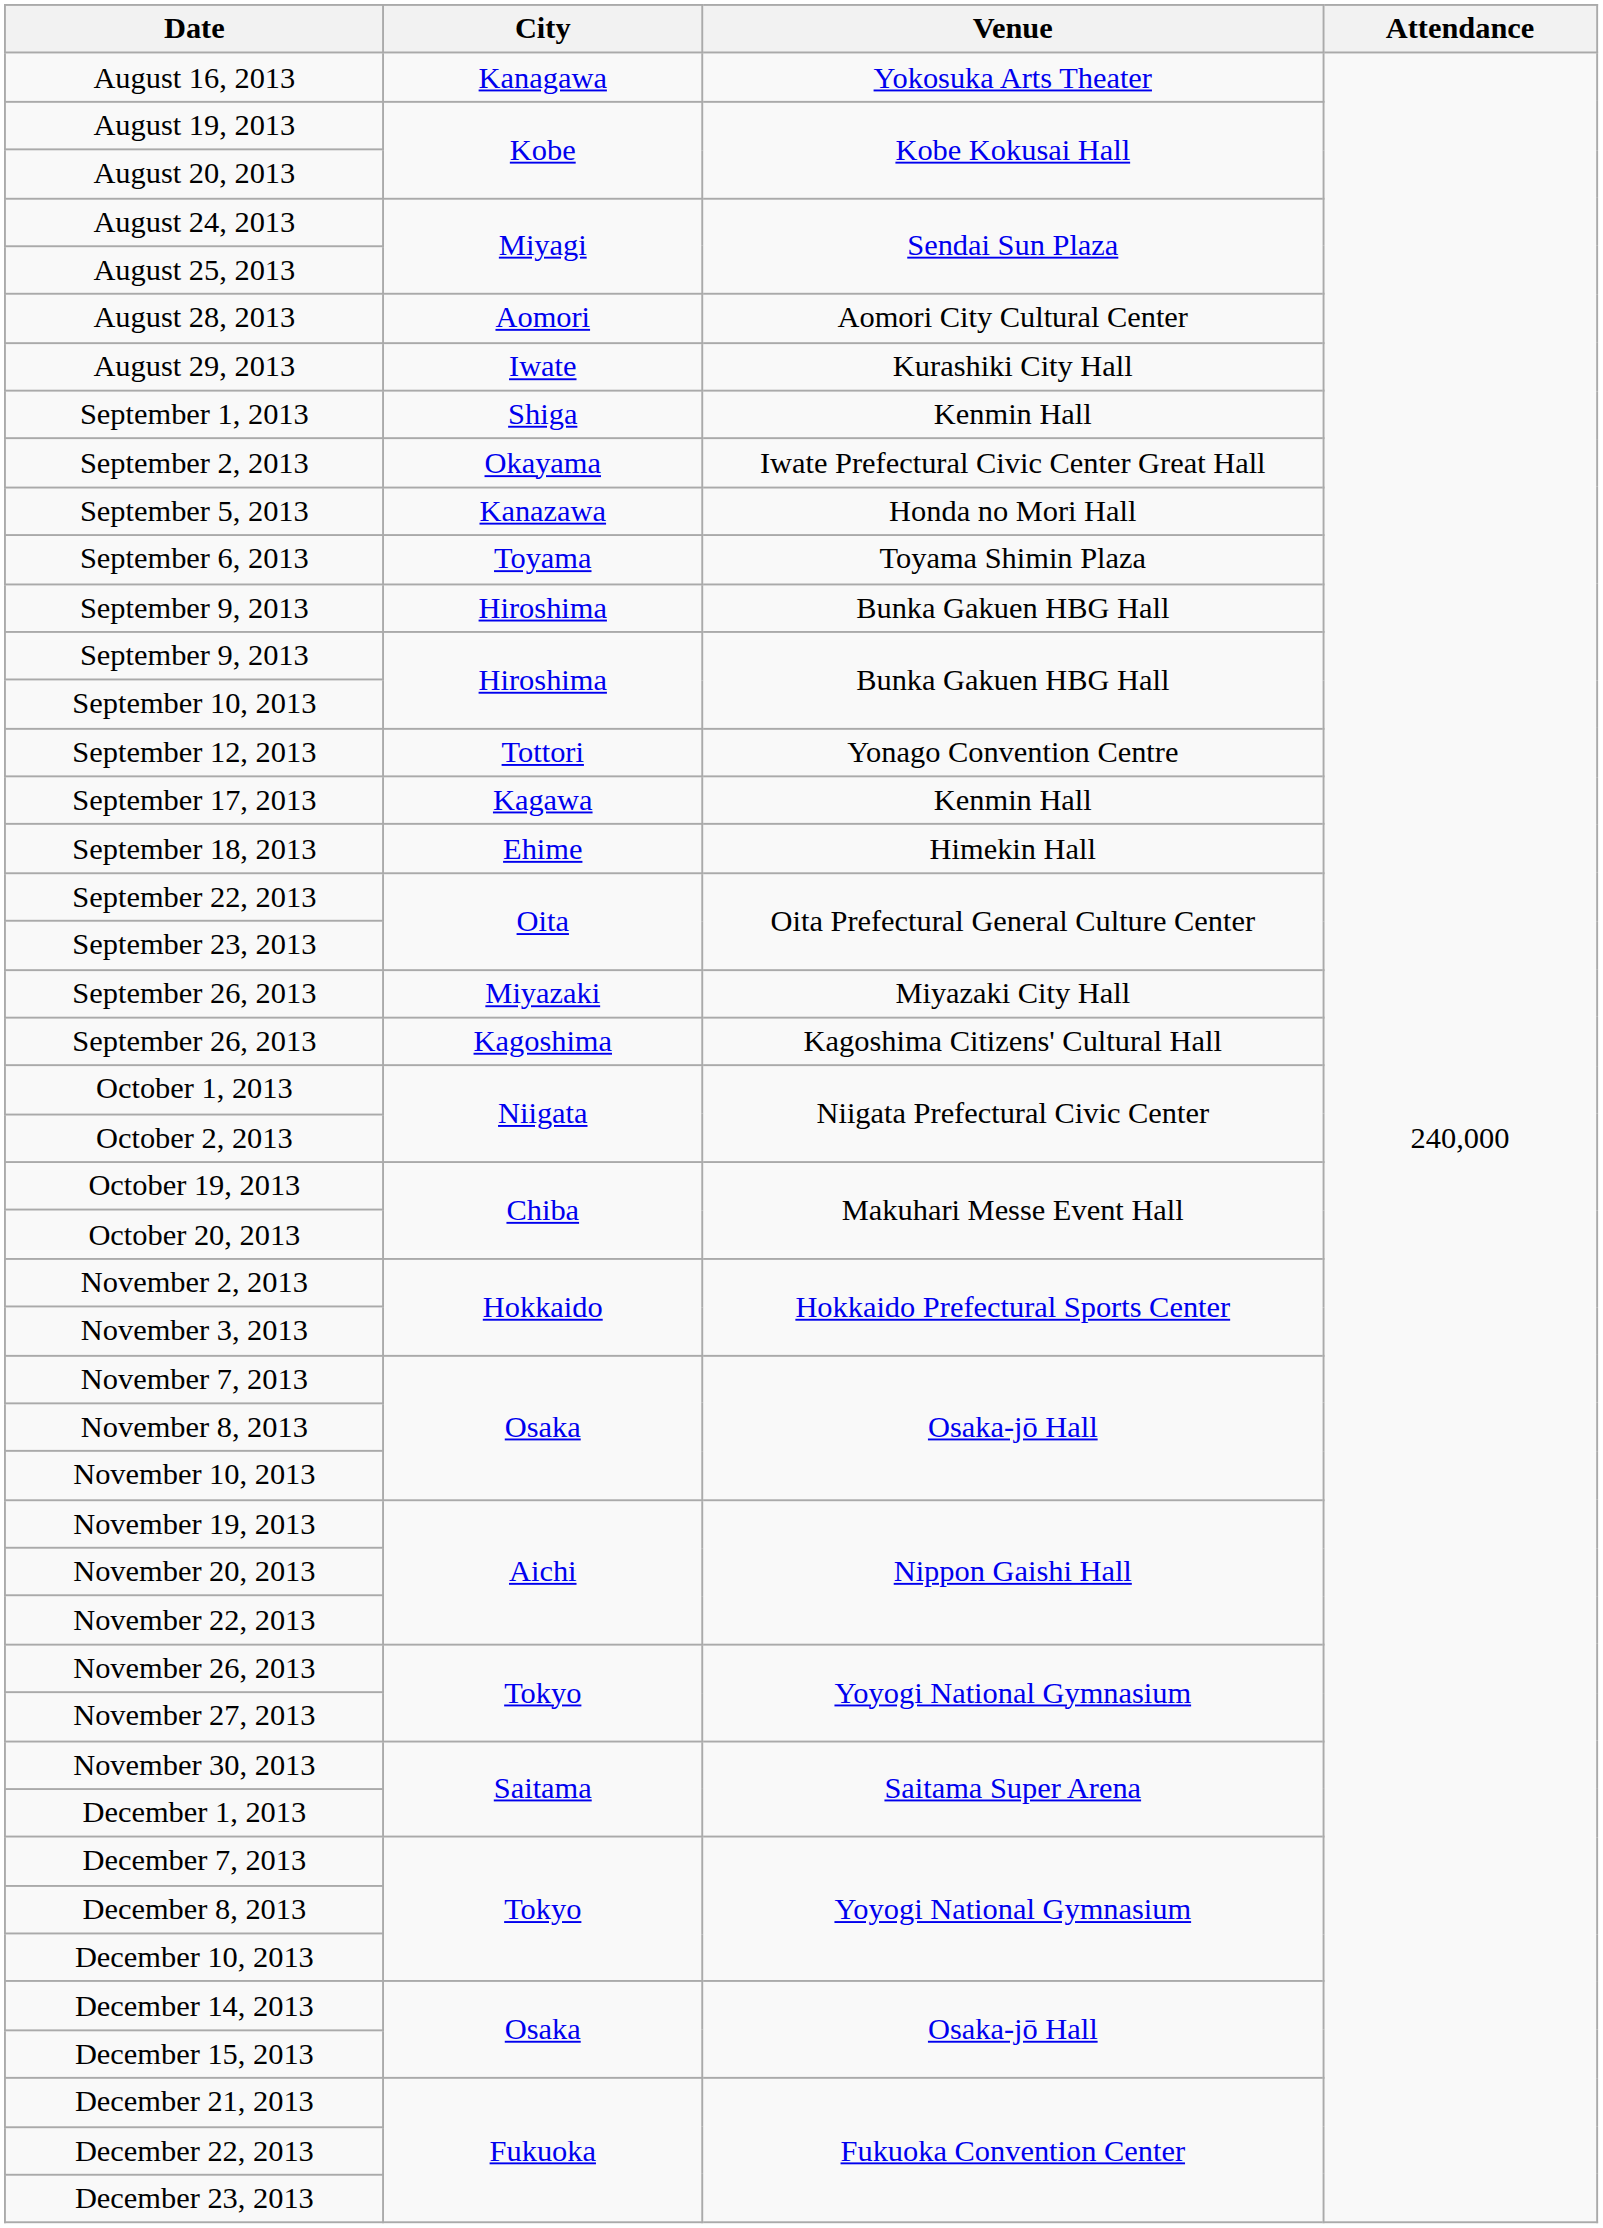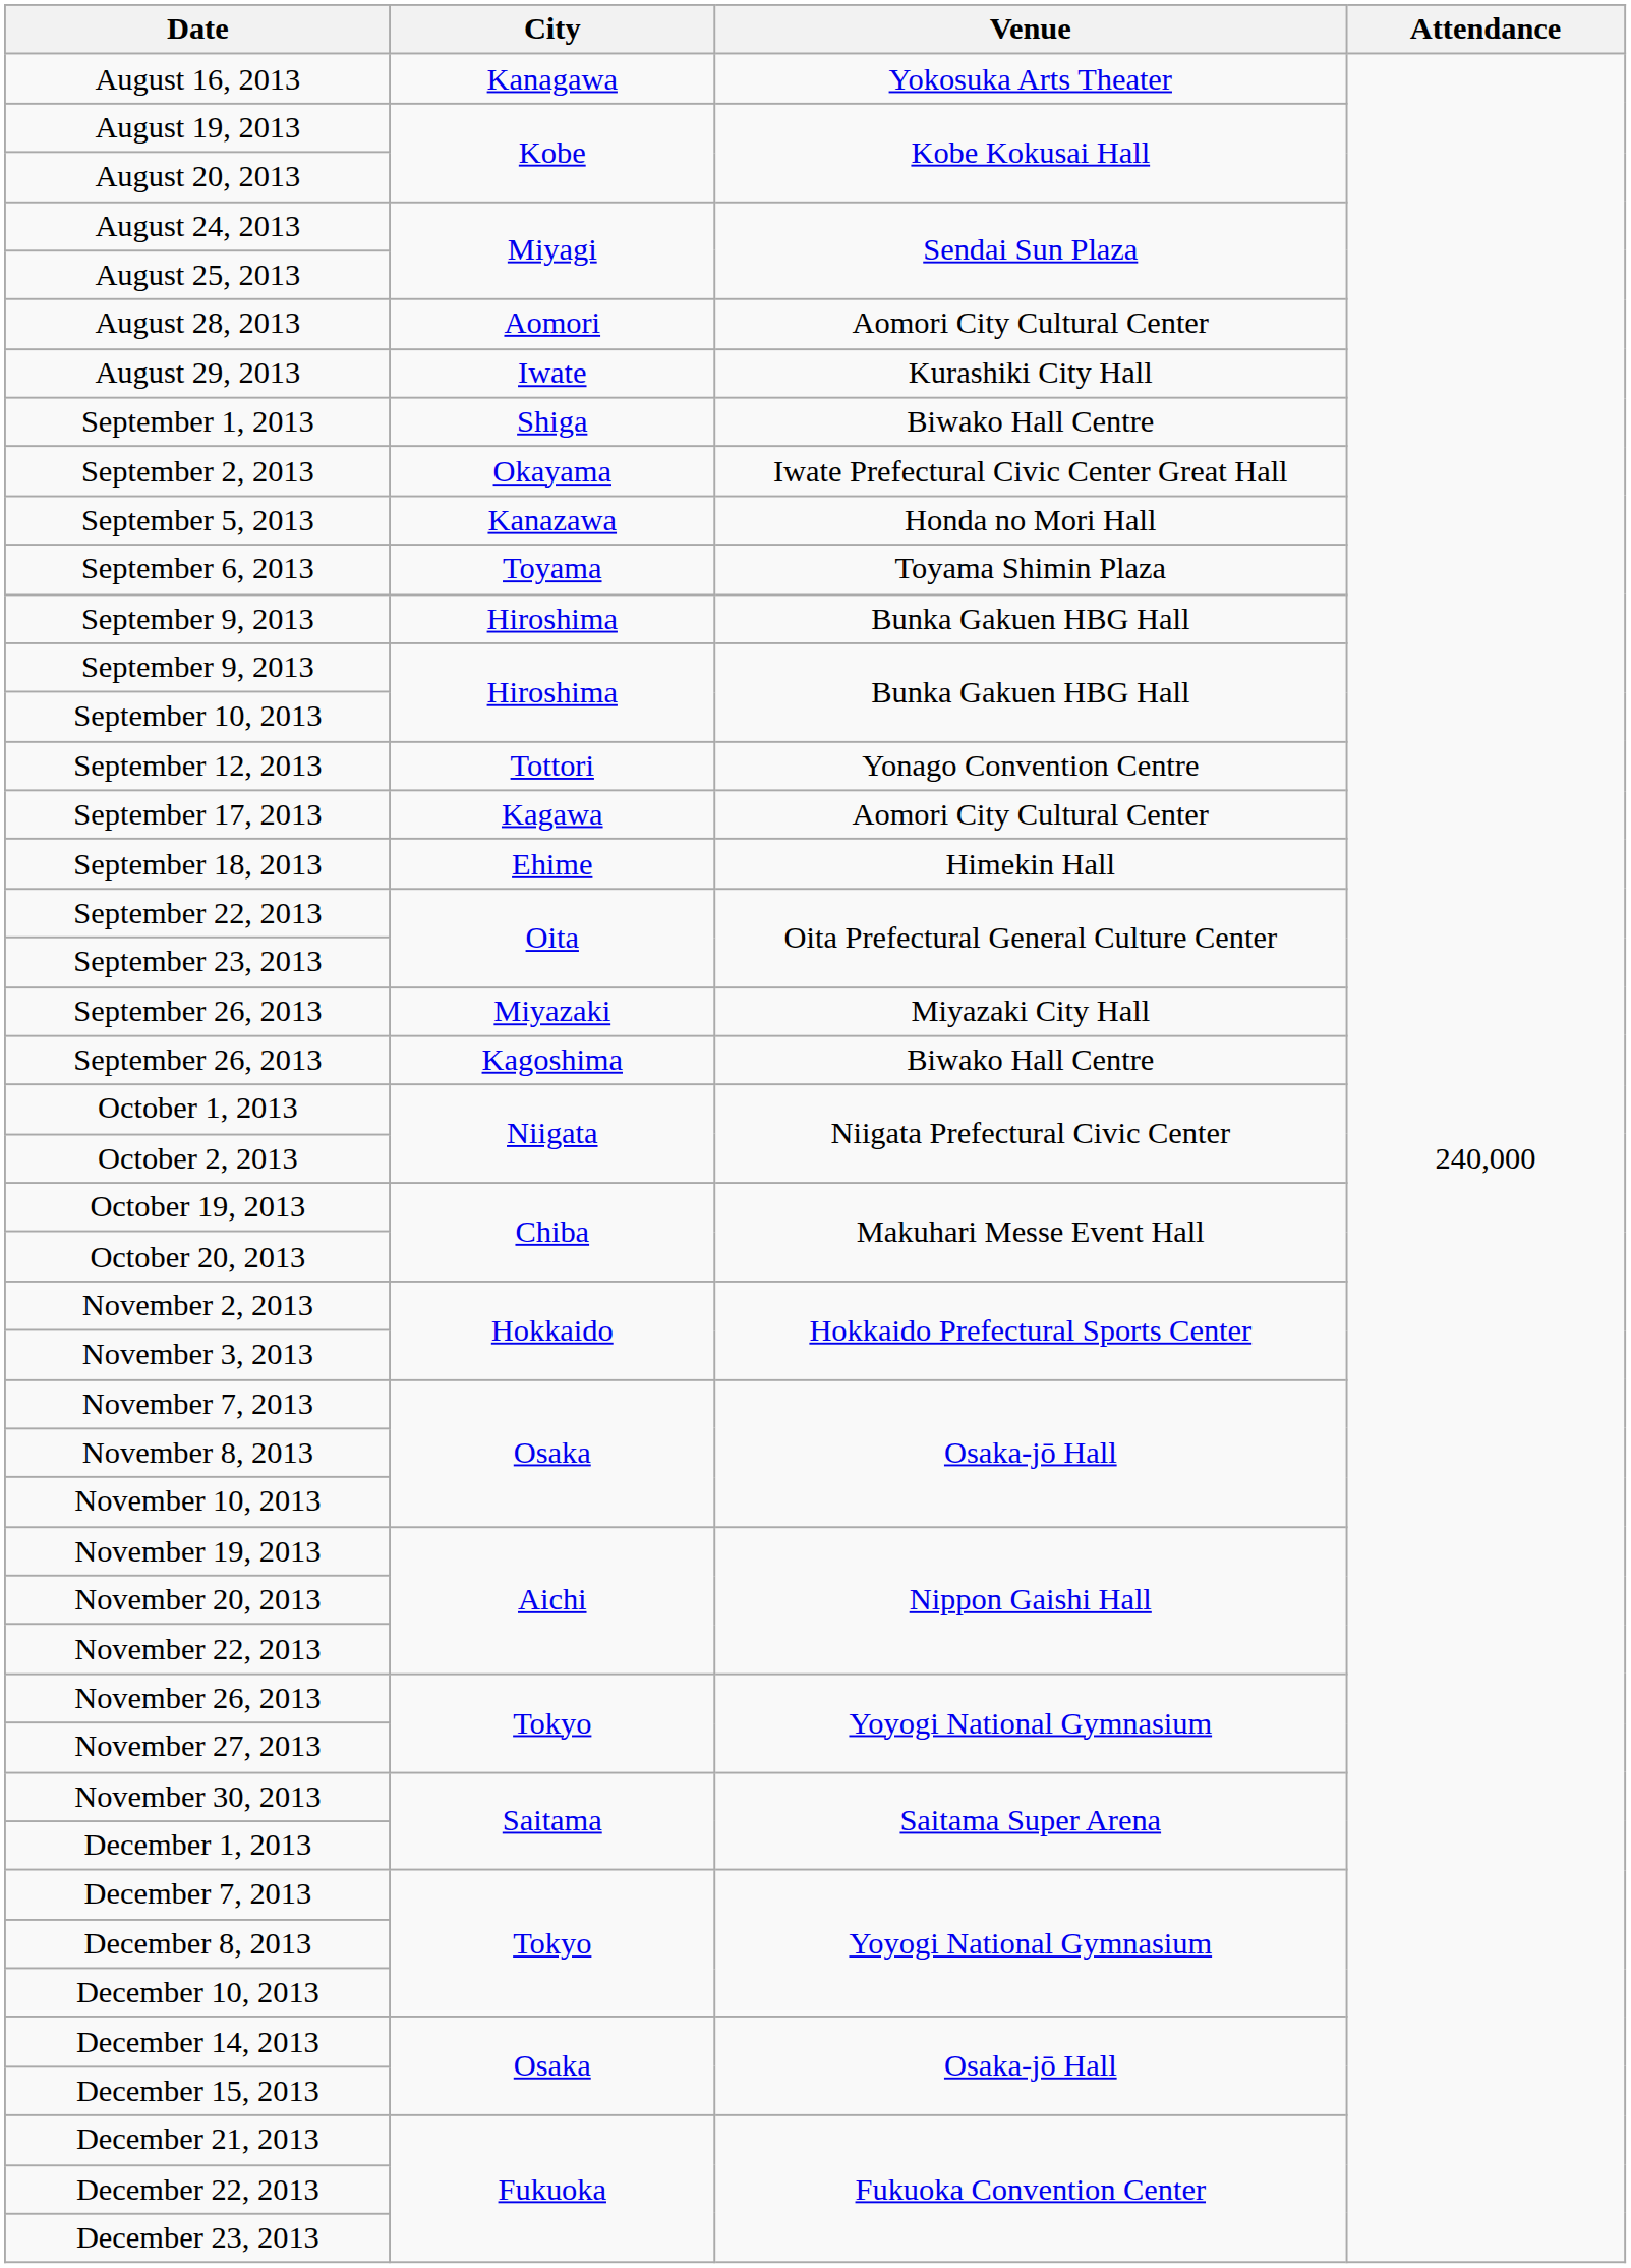September 1, 2013 | Venue: Kenmin Hall -> Biwako Hall Centre
September 17, 2013 | Venue: Kenmin Hall -> Aomori City Cultural Center
September 26, 2013 / Kagoshima | Venue: Kagoshima Citizens' Cultural Hall -> Biwako Hall Centre
